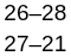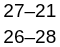rows swapped: 26–28 <-> 27–21
